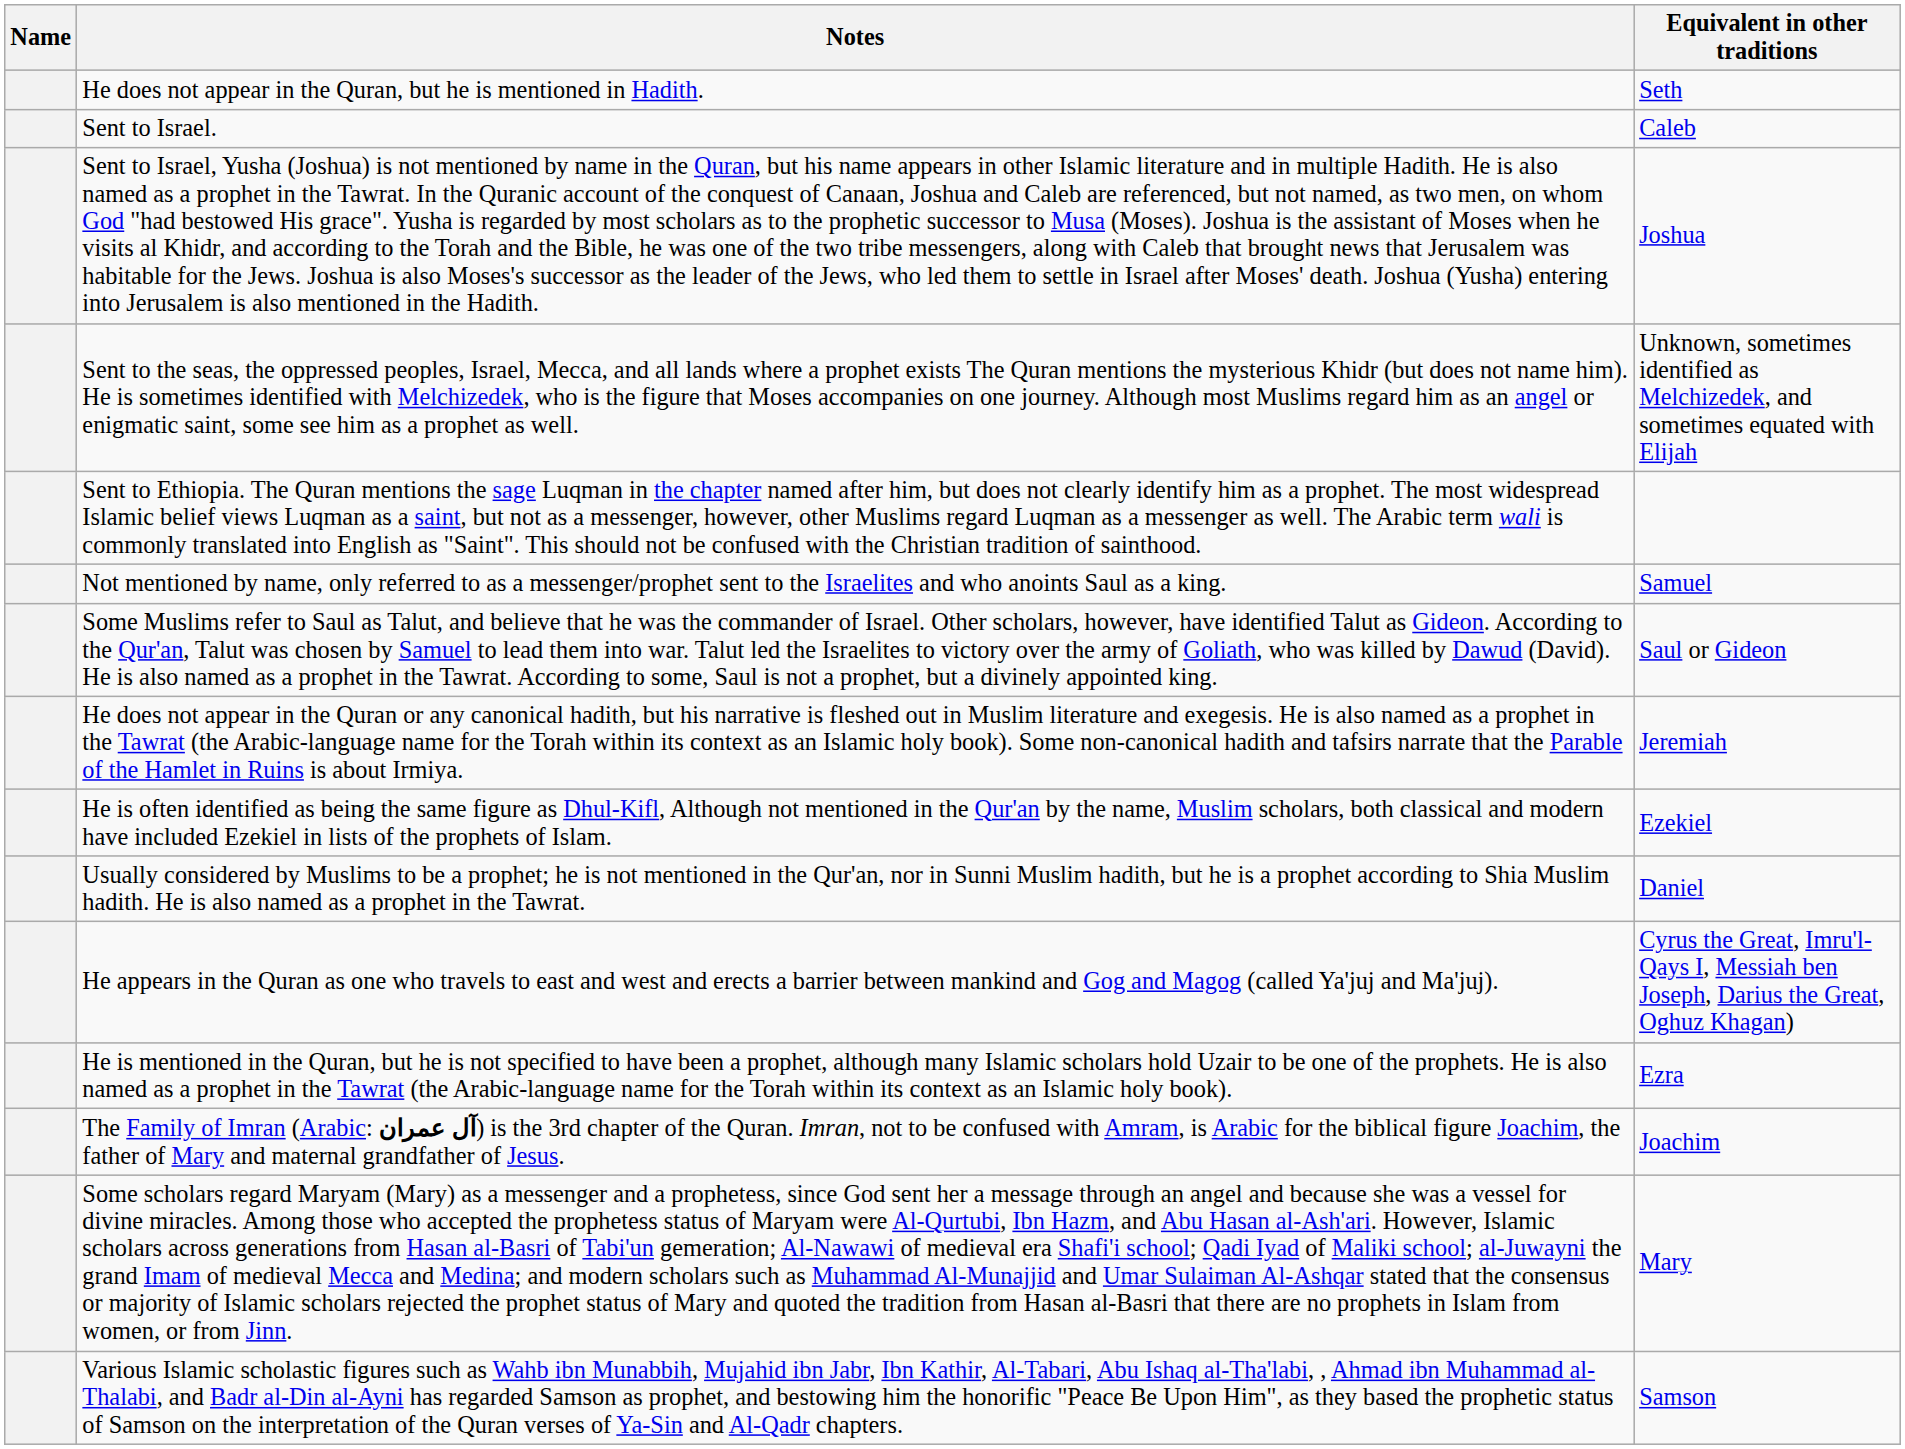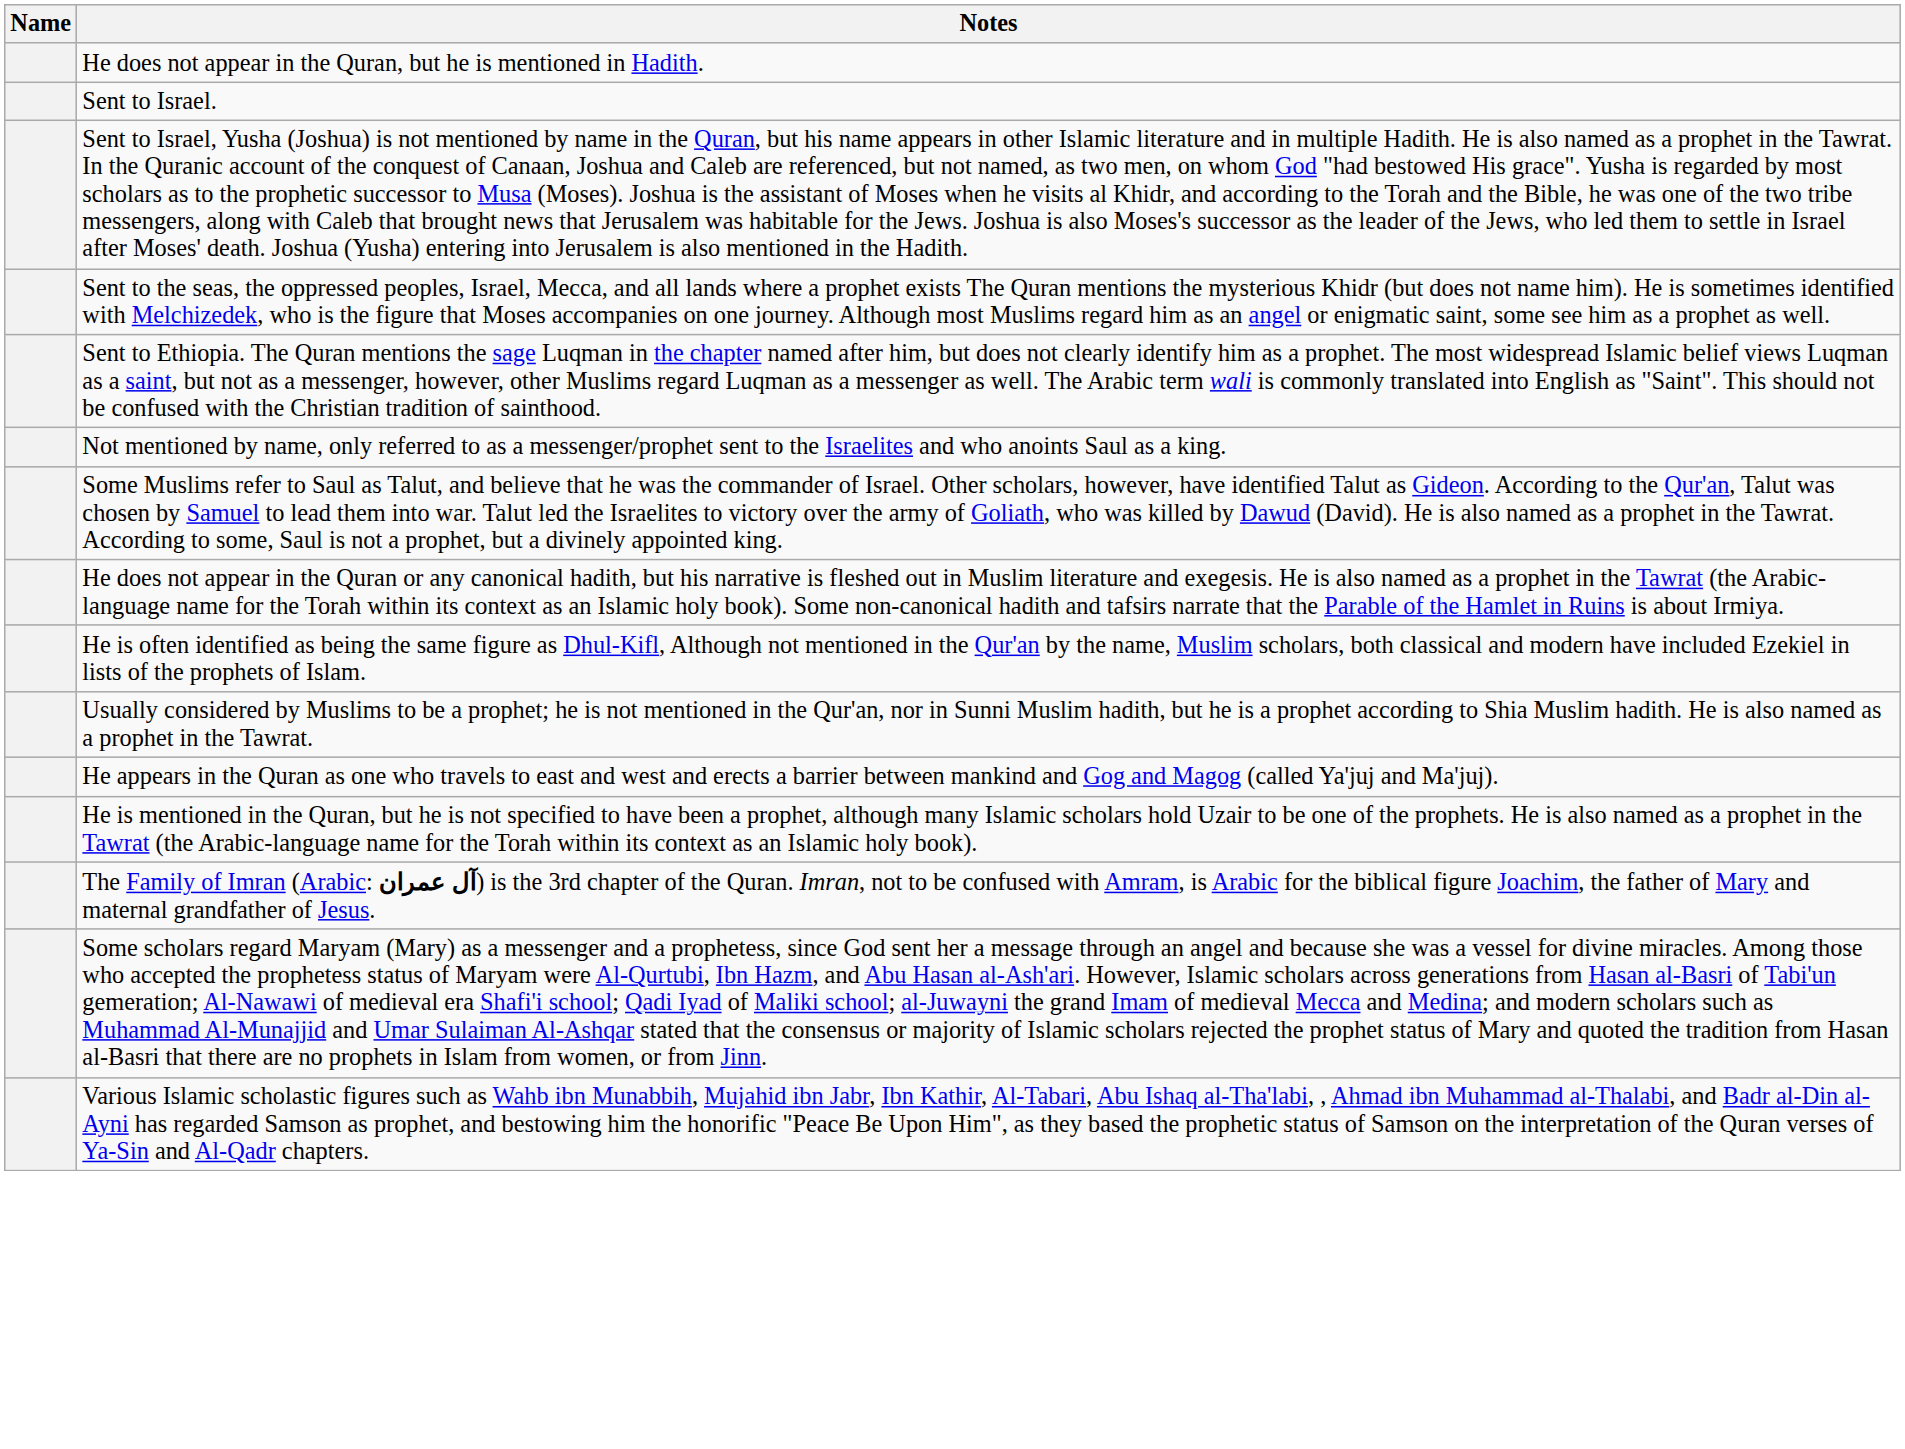- column: Equivalent in other traditions | Seth | Caleb | Joshua | Unknown, sometimes identified as Melchizedek, and sometimes equated with Elijah | Samuel | Saul or Gideon | Jeremiah | Ezekiel | Daniel | Cyrus the Great, Imru'l-Qays I, Messiah ben Joseph, Darius the Great, Oghuz Khagan) | Ezra | Joachim | Mary | Samson
